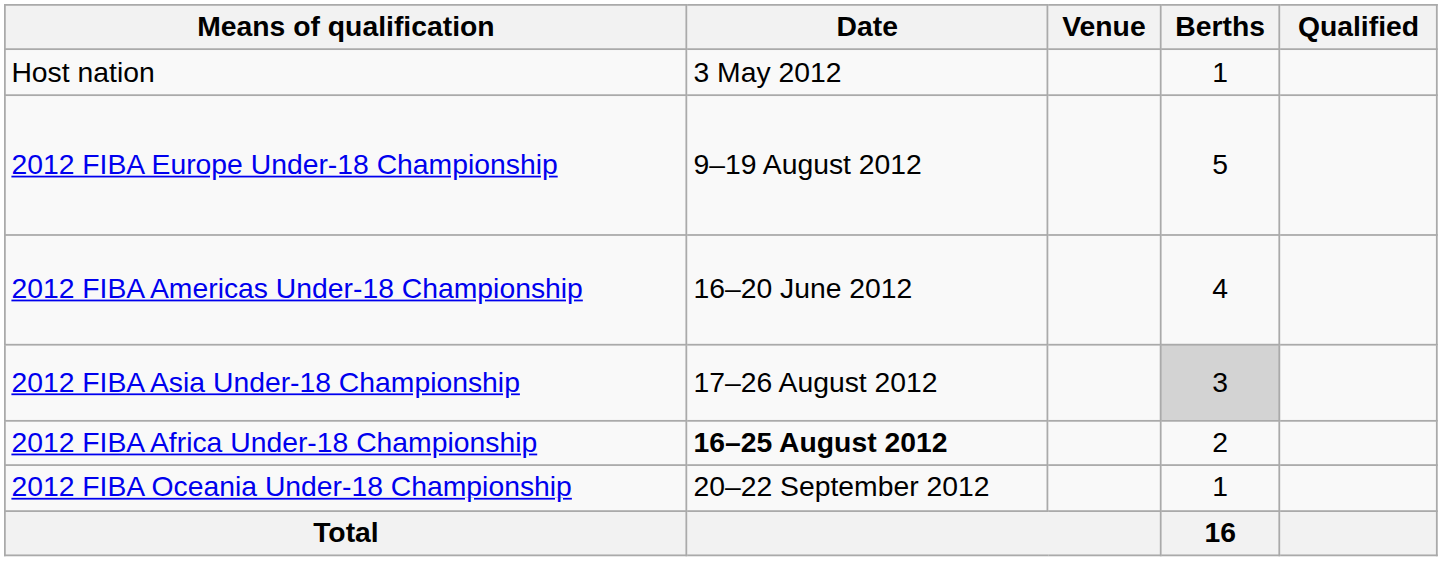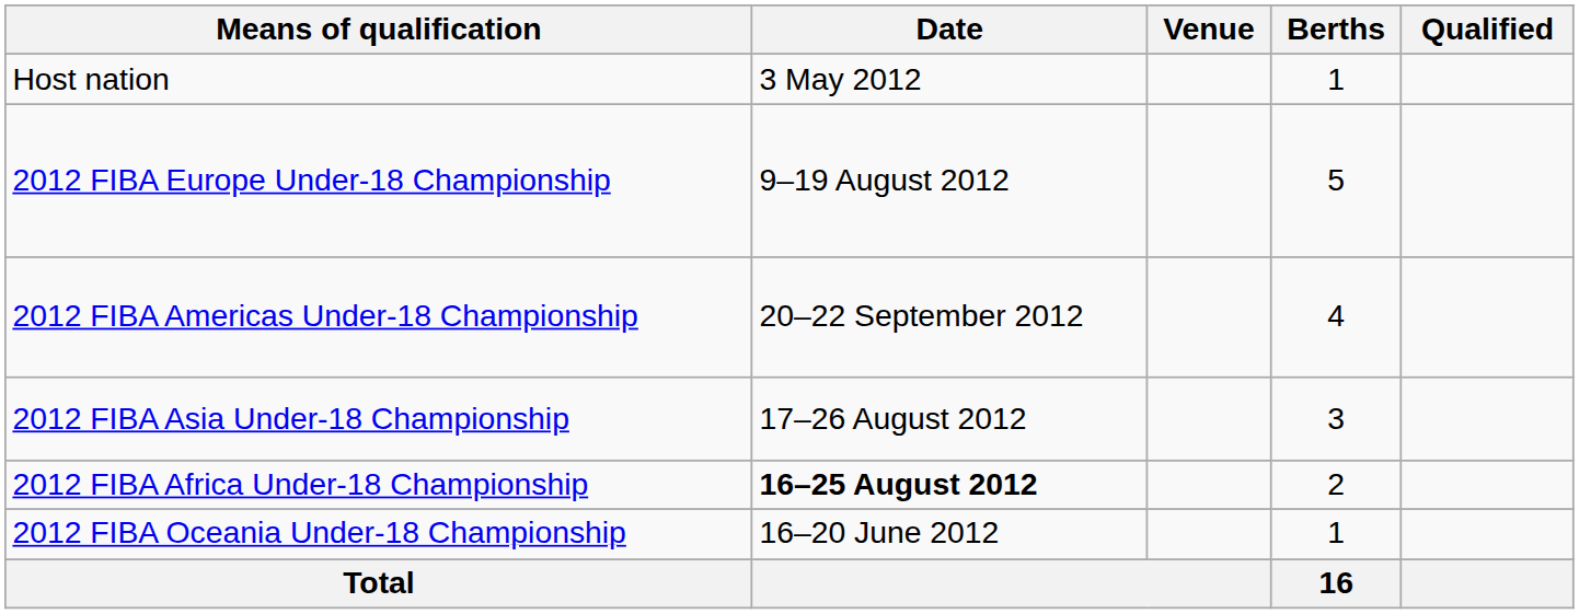2012 FIBA Americas Under-18 Championship | Date: 16–20 June 2012 -> 20–22 September 2012
2012 FIBA Asia Under-18 Championship | Berths: lightgrey background -> no background
2012 FIBA Oceania Under-18 Championship | Date: 20–22 September 2012 -> 16–20 June 2012
